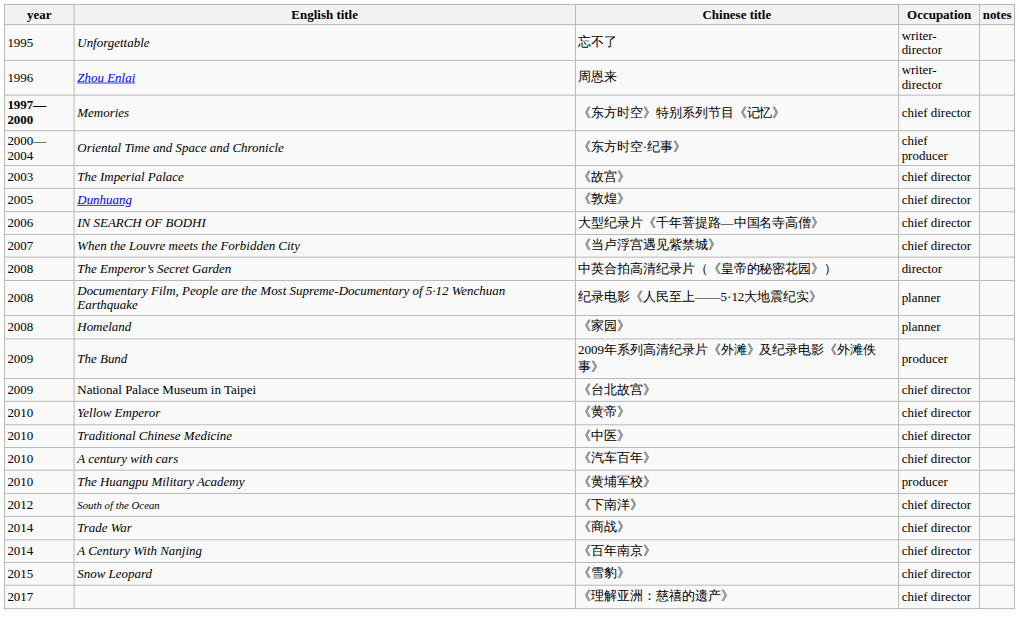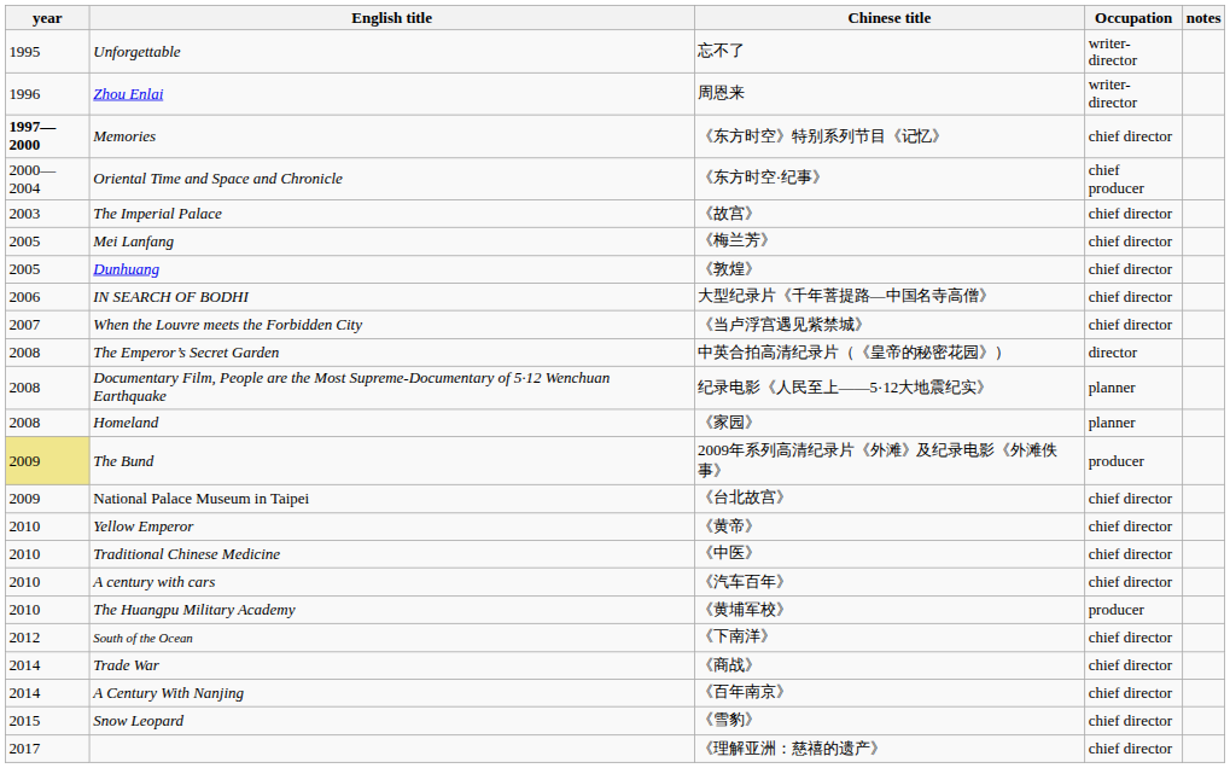+ row: 2005 | Mei Lanfang | 《梅兰芳》 | chief director
The Bund | year: no background -> khaki background
